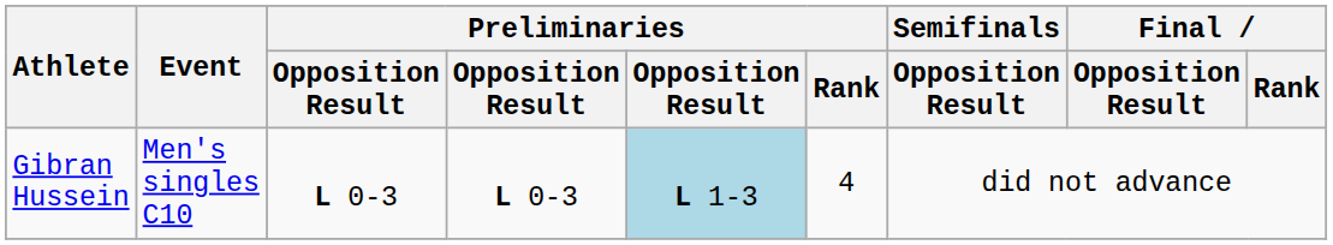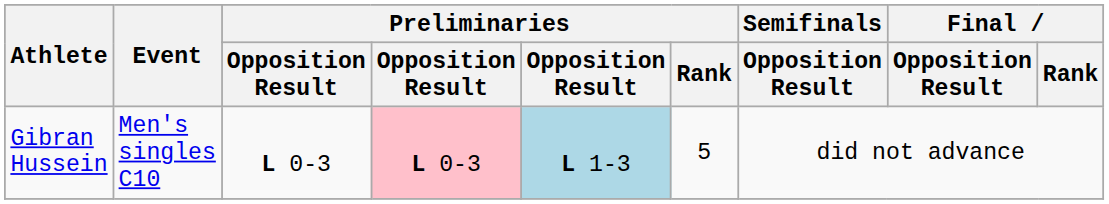Gibran Hussein | column 4: no background -> pink background
Gibran Hussein | Preliminaries / Rank: 4 -> 5
